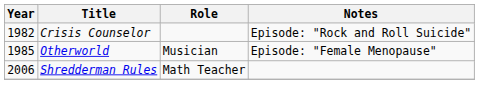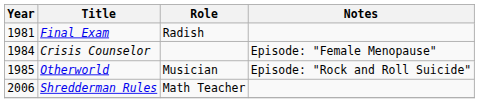+ row: 1981 | Final Exam | Radish
Crisis Counselor | Year: 1982 -> 1984
Crisis Counselor | Notes: Episode: "Rock and Roll Suicide" -> Episode: "Female Menopause"
Otherworld | Notes: Episode: "Female Menopause" -> Episode: "Rock and Roll Suicide"
